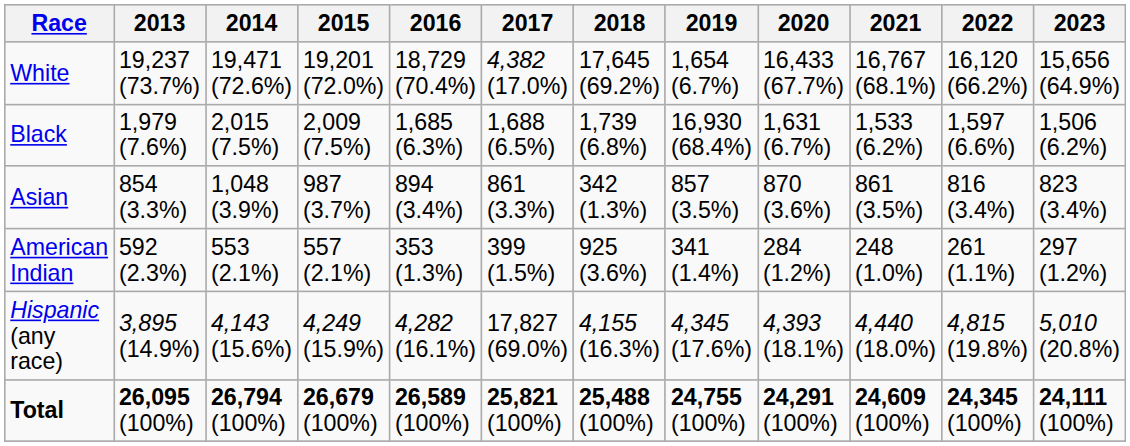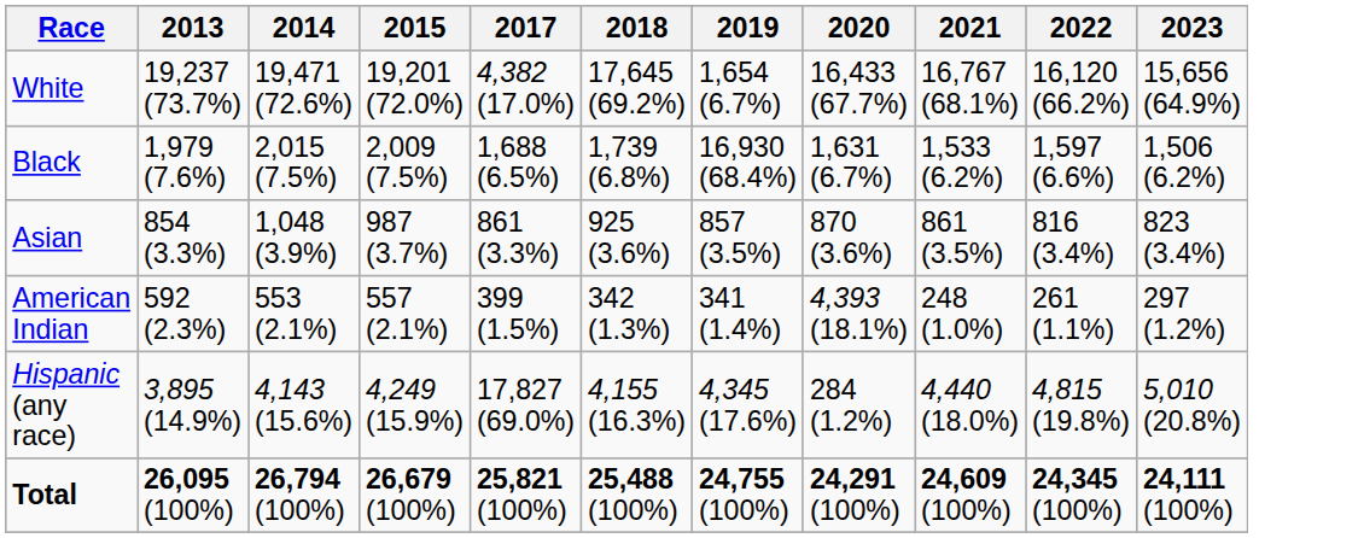- column: 2016 | 18,729 (70.4%) | 1,685 (6.3%) | 894 (3.4%) | 353 (1.3%) | 4,282 (16.1%) | 26,589 (100%)
Asian | 2018: 342 (1.3%) -> 925 (3.6%)
American Indian | 2018: 925 (3.6%) -> 342 (1.3%)
American Indian | 2020: 284 (1.2%) -> 4,393 (18.1%)
Hispanic (any race) | 2020: 4,393 (18.1%) -> 284 (1.2%)
